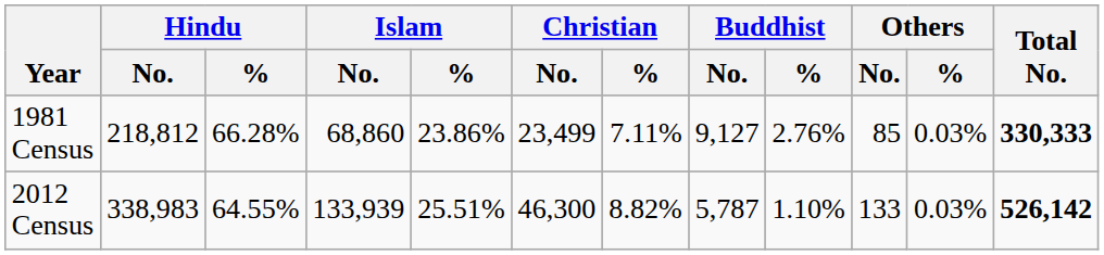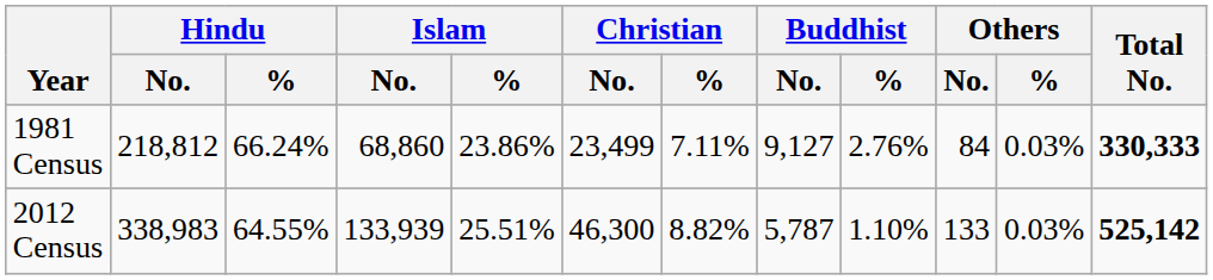1981 Census | Hindu / %: 66.28% -> 66.24%
1981 Census | Others / No.: 85 -> 84
2012 Census | Total No.: 526,142 -> 525,142
